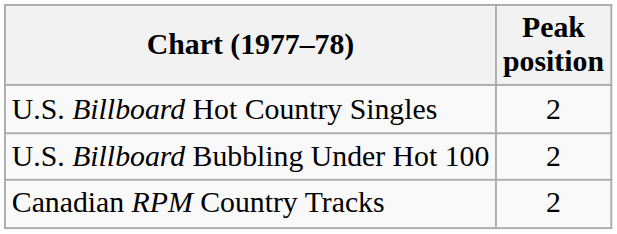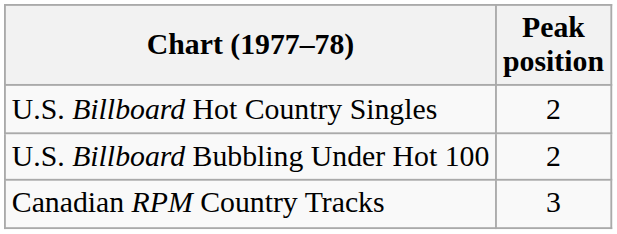Canadian RPM Country Tracks | Peak position: 2 -> 3
